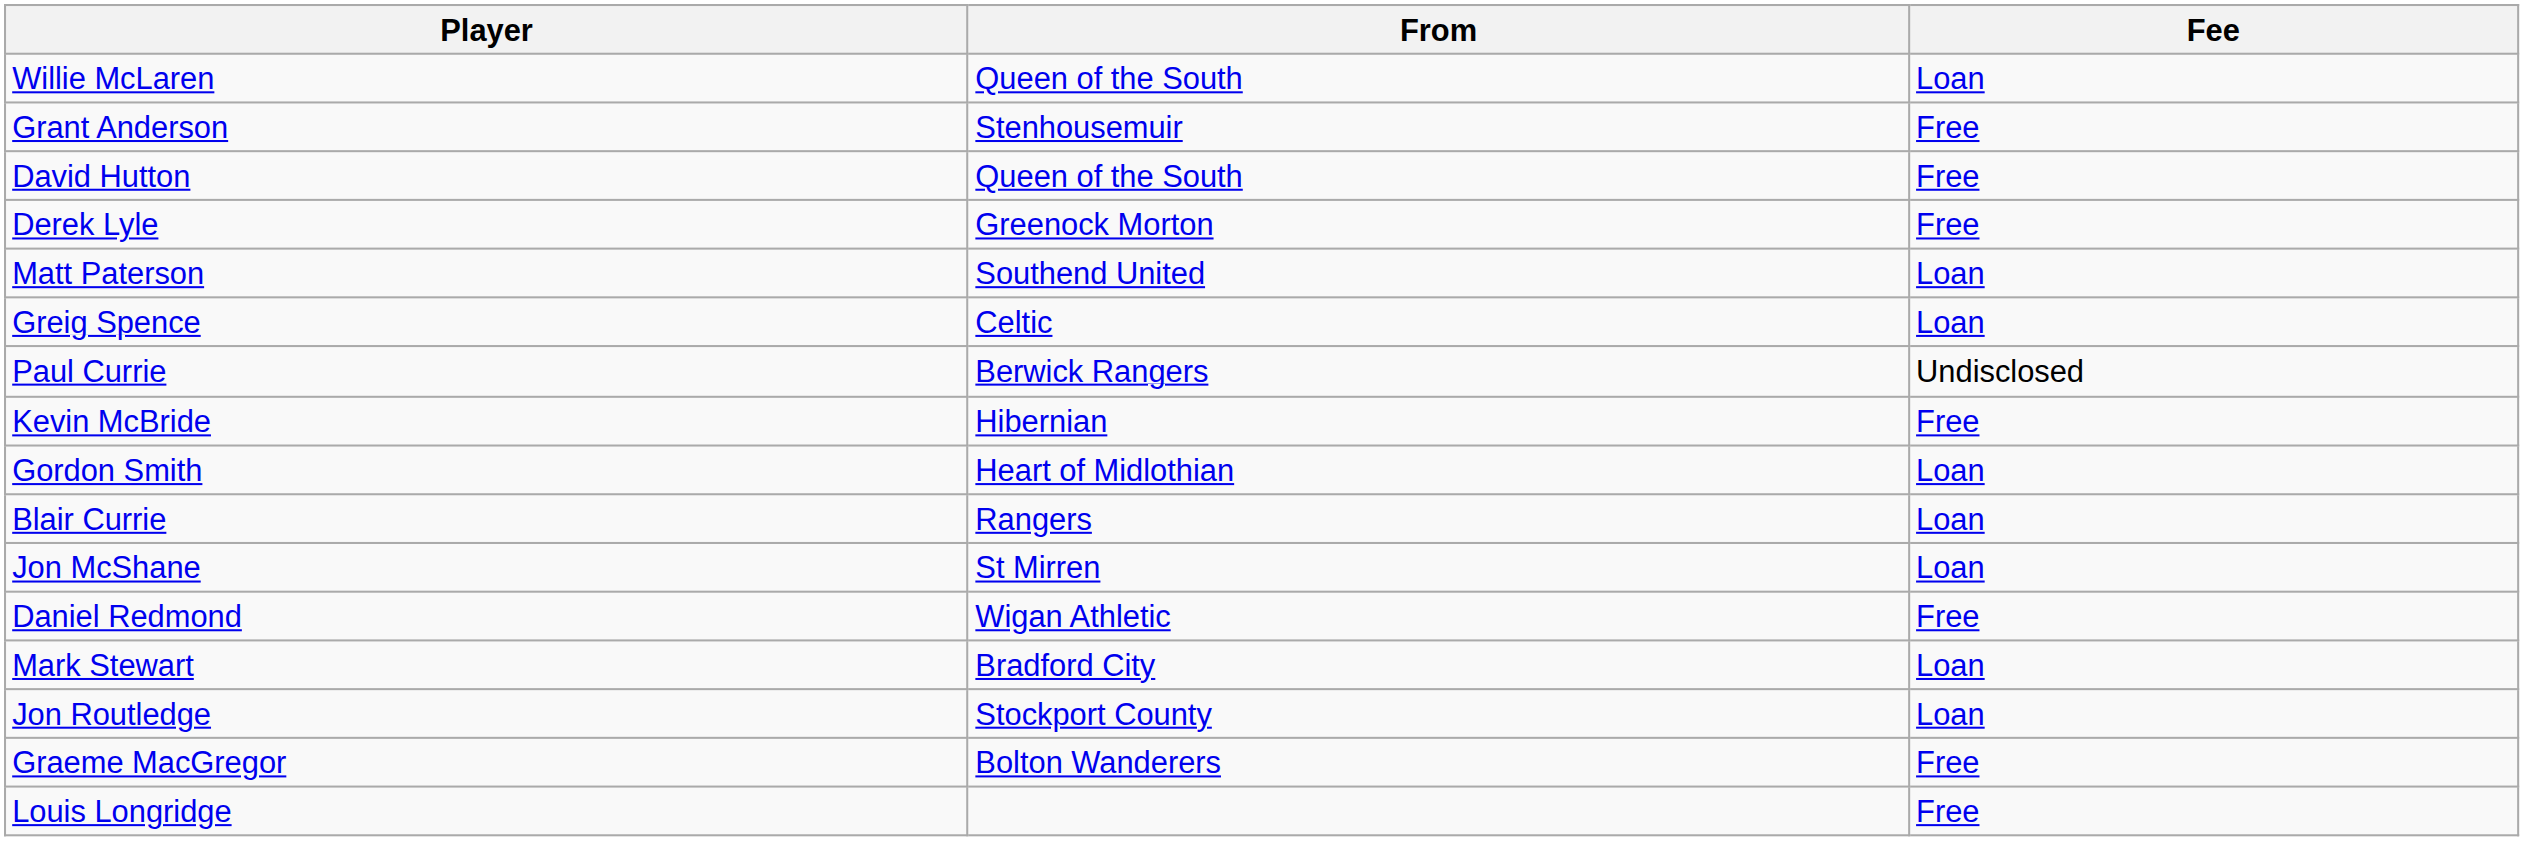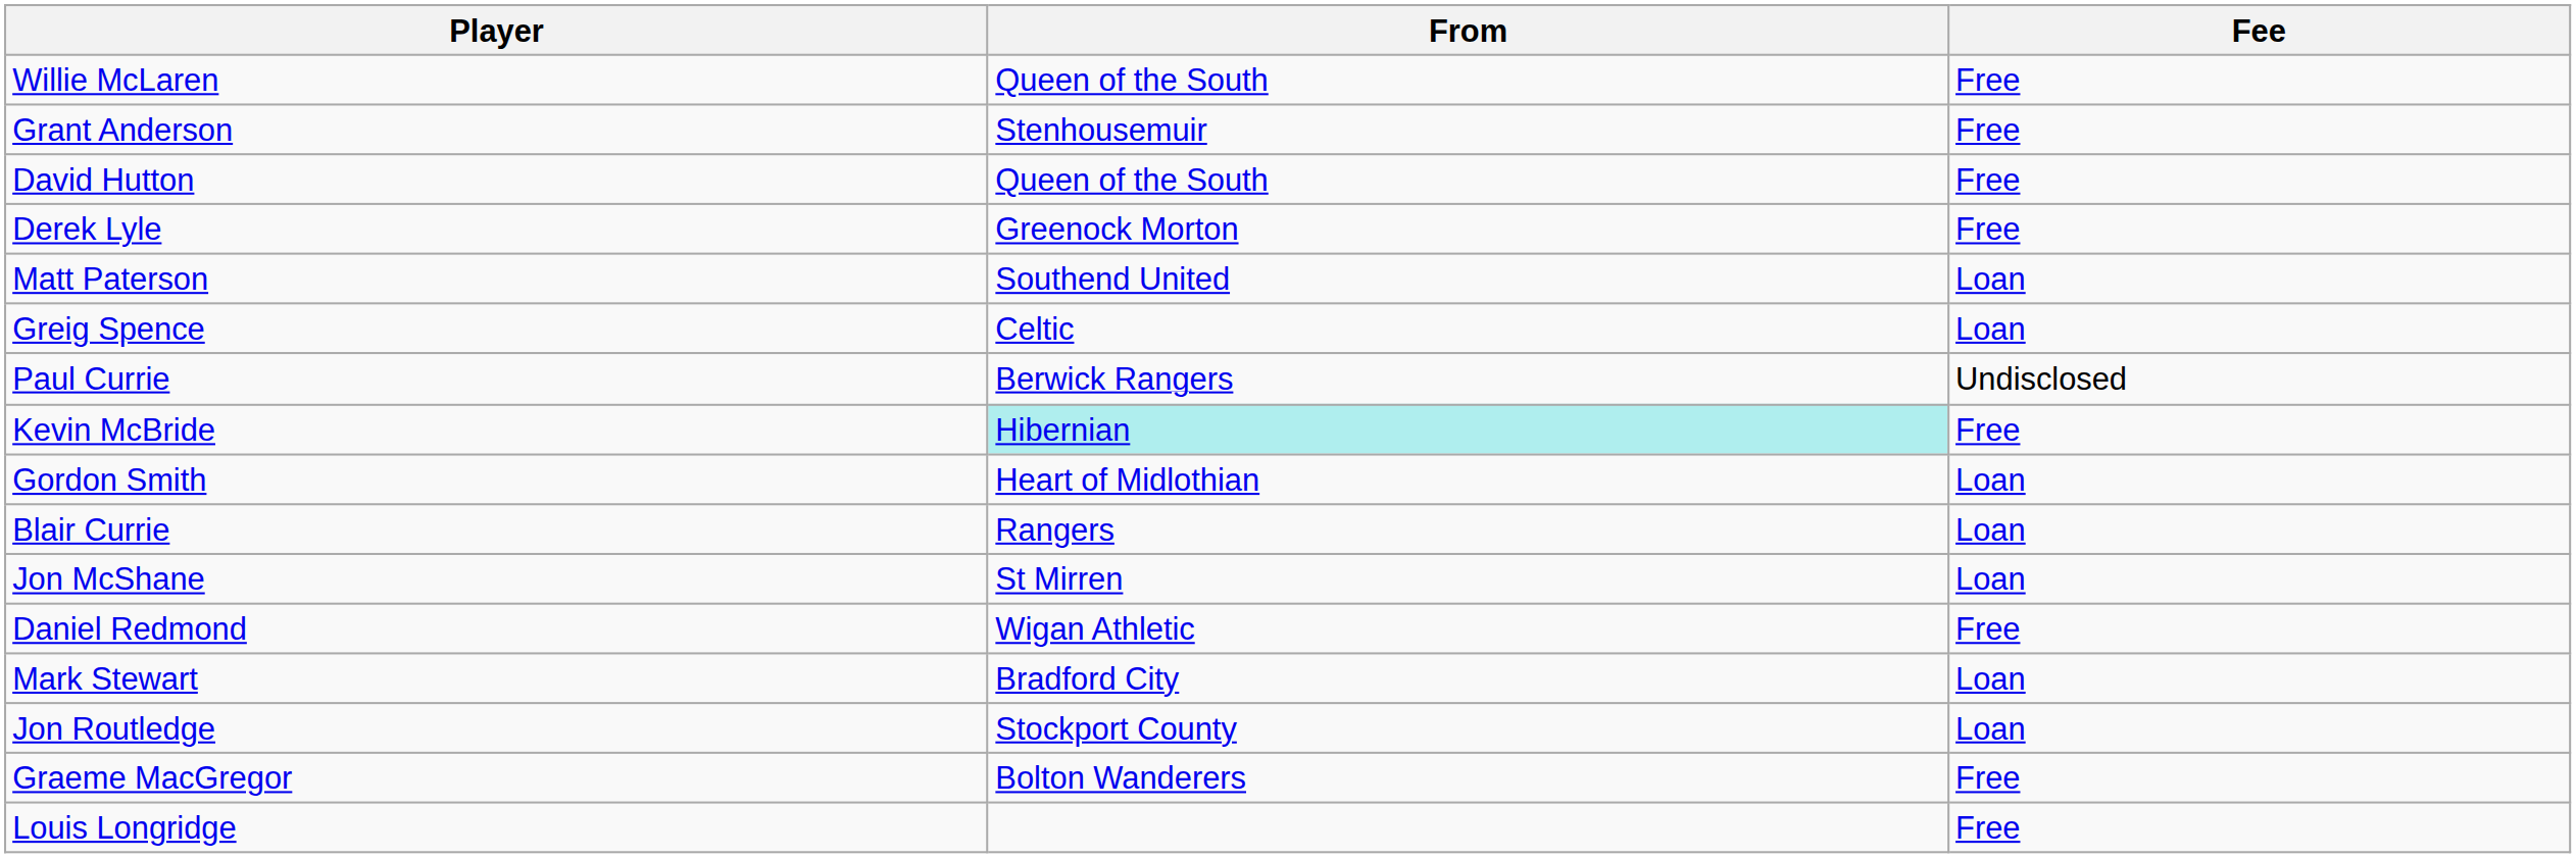Willie McLaren | Fee: Loan -> Free
Kevin McBride | From: no background -> paleturquoise background
